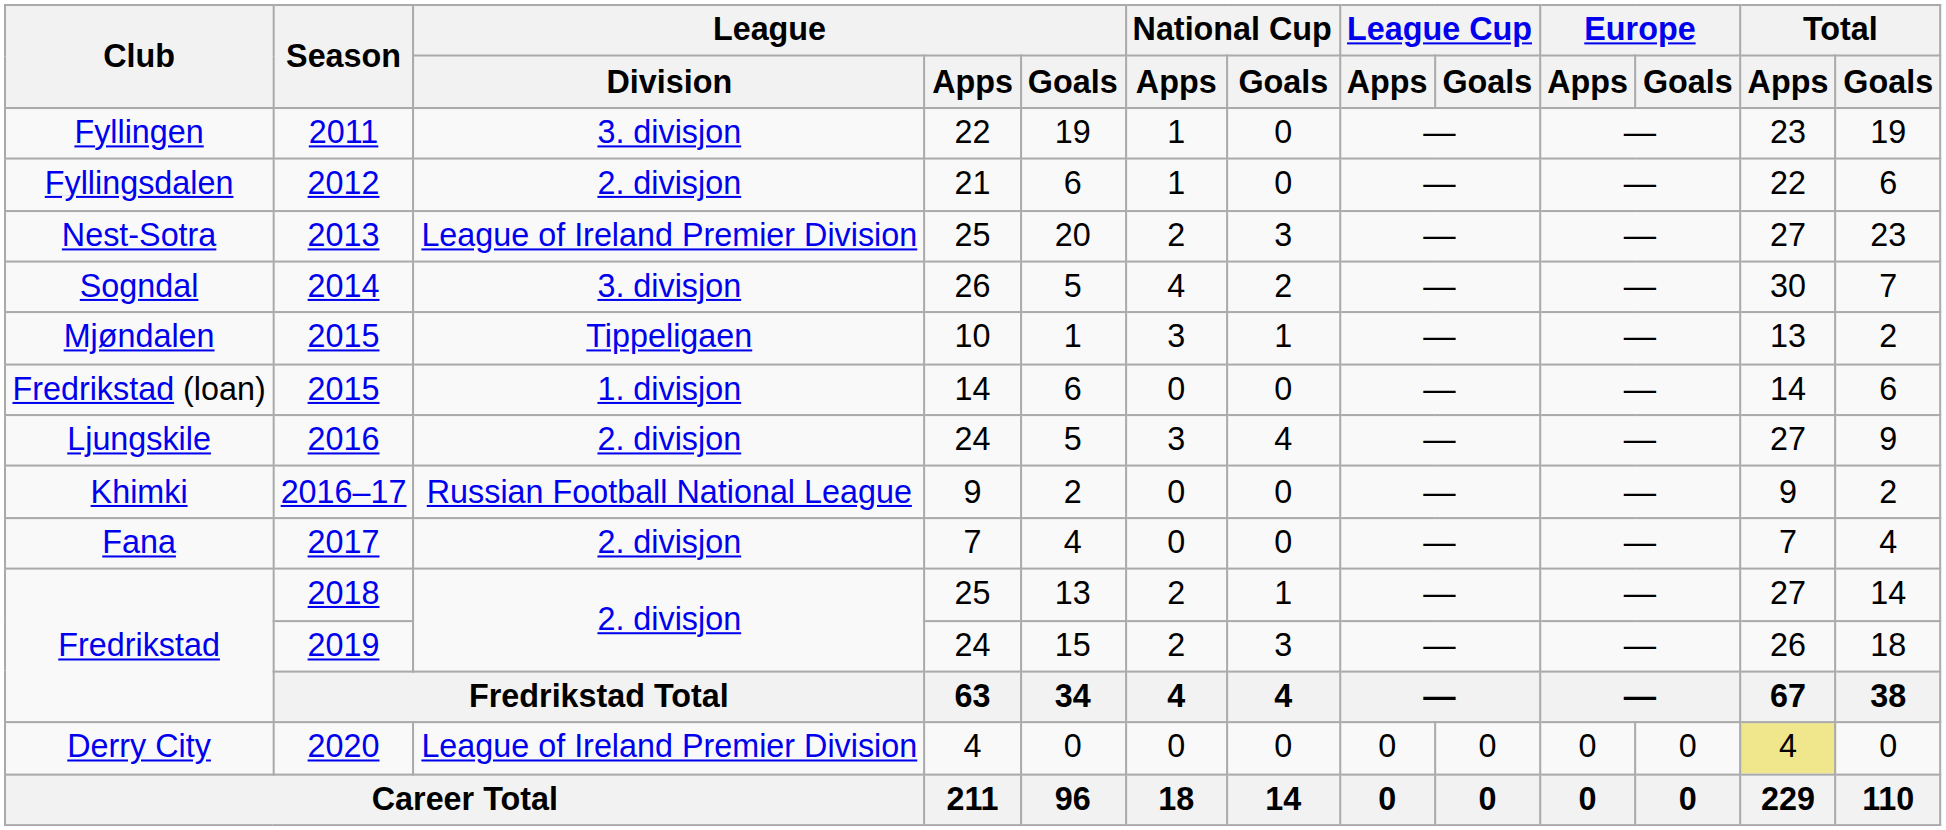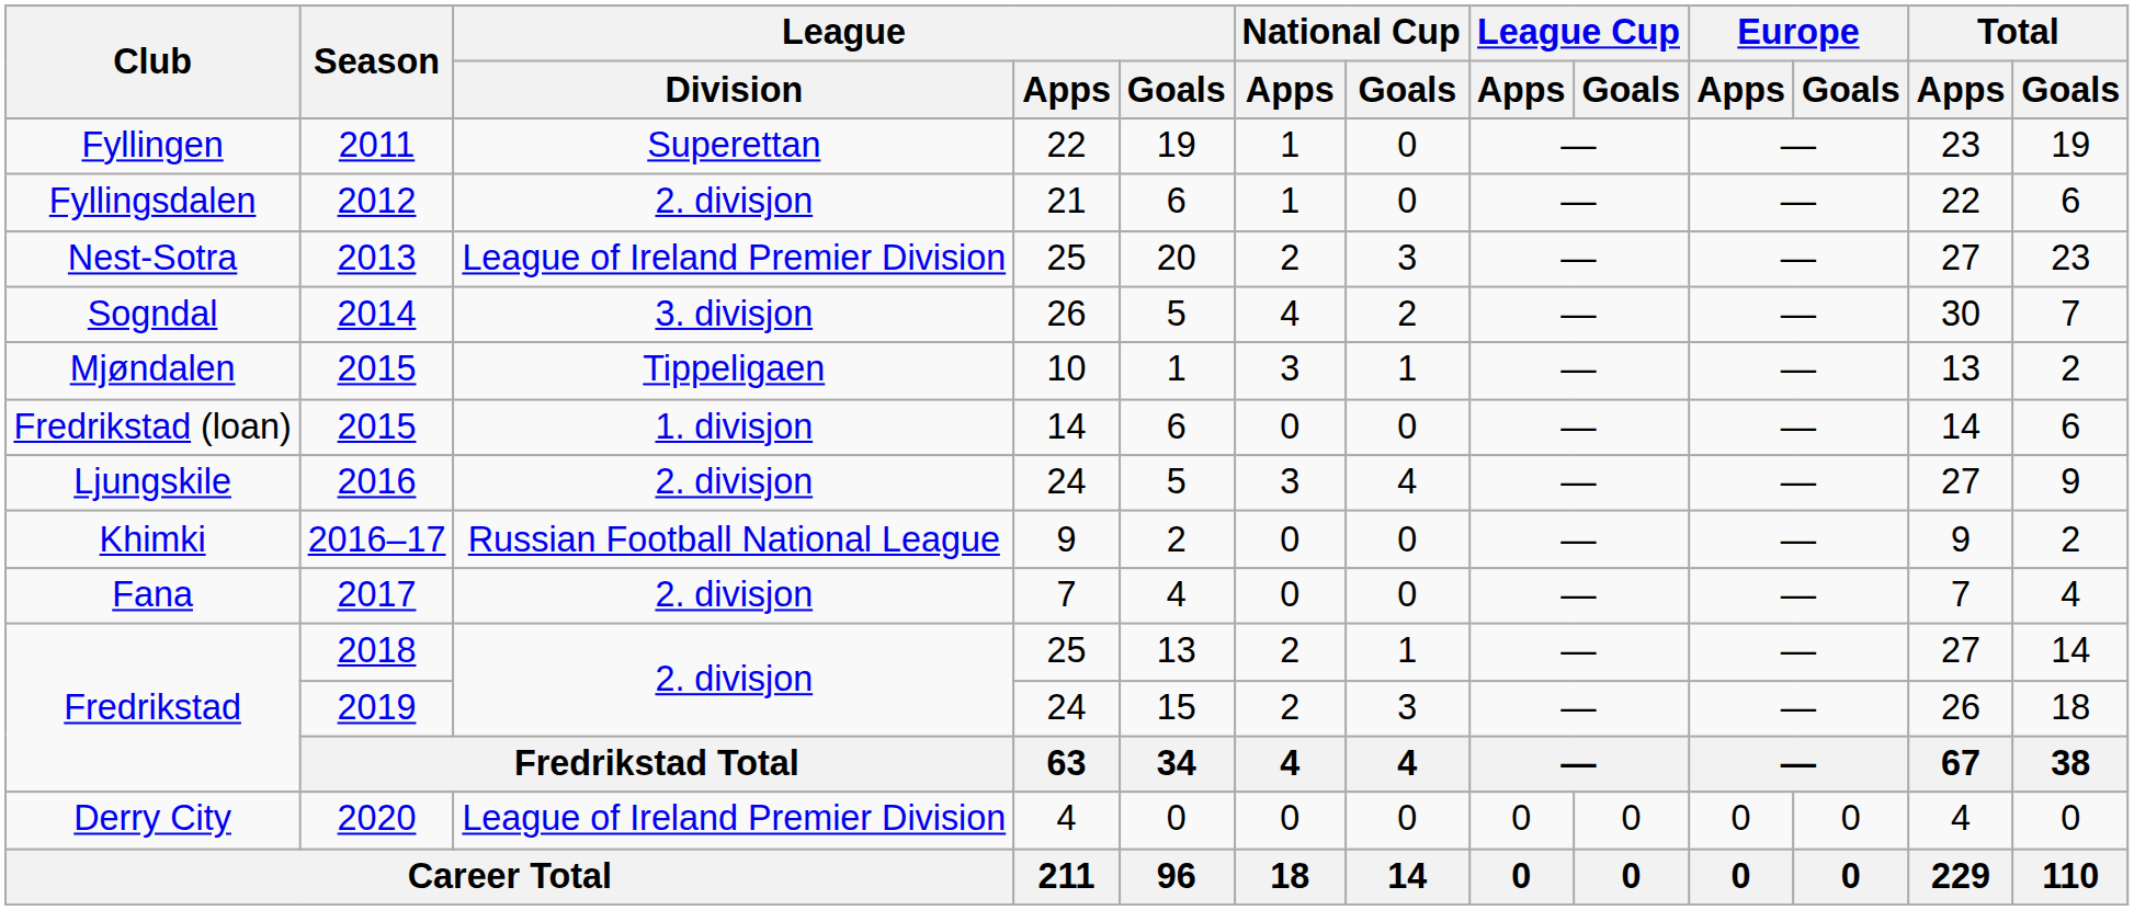Fyllingen | League / Division: 3. divisjon -> Superettan
Derry City | Total / Apps: khaki background -> no background
